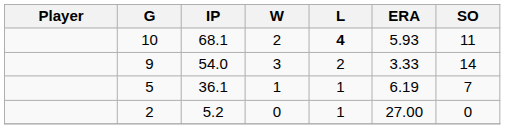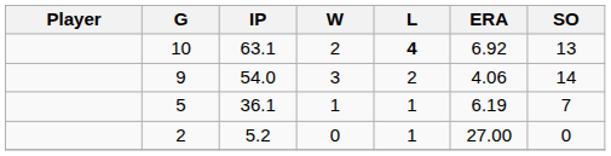10 | IP: 68.1 -> 63.1
10 | ERA: 5.93 -> 6.92
10 | SO: 11 -> 13
9 | ERA: 3.33 -> 4.06
